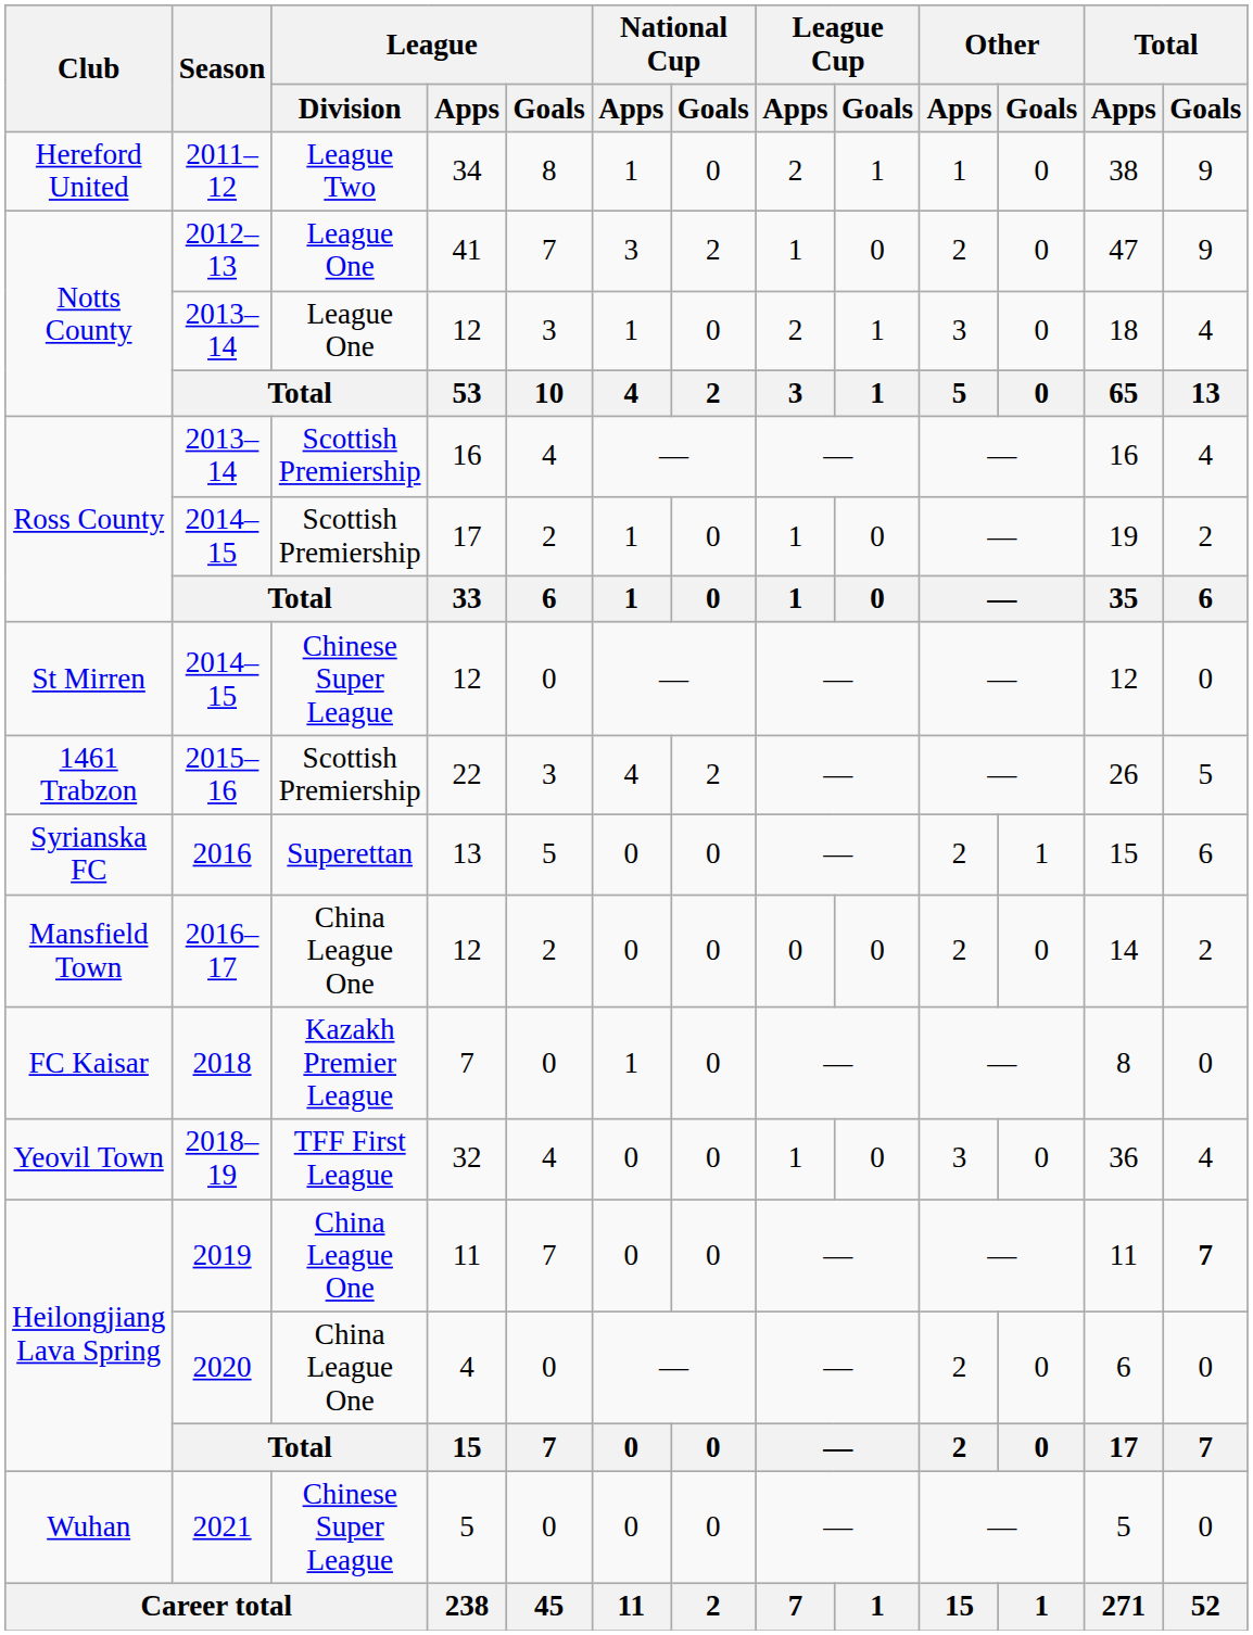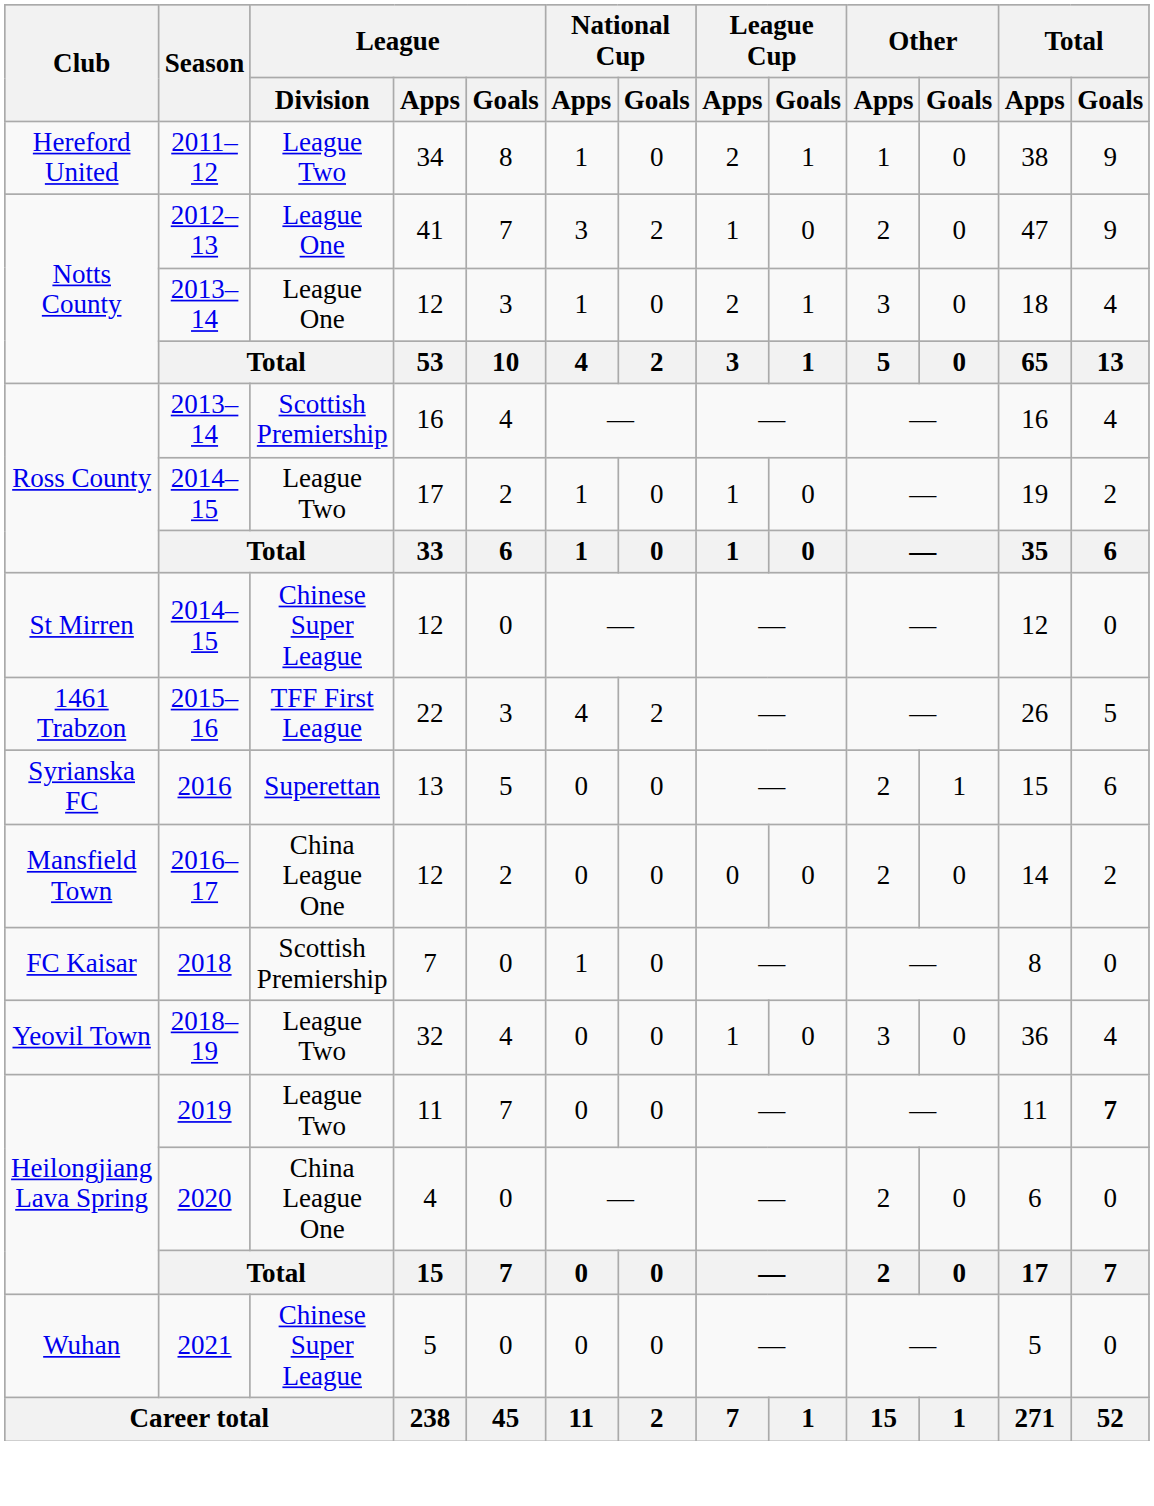2014–15 / 17 | League / Division: Scottish Premiership -> League Two
2015–16 | League / Division: Scottish Premiership -> TFF First League
2018 | League / Division: Kazakh Premier League -> Scottish Premiership
2018–19 | League / Division: TFF First League -> League Two
2019 | League / Division: China League One -> League Two
